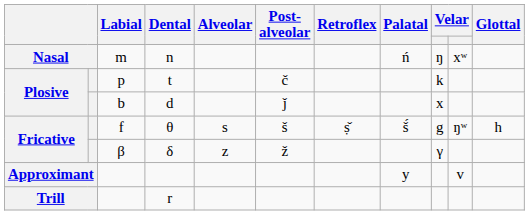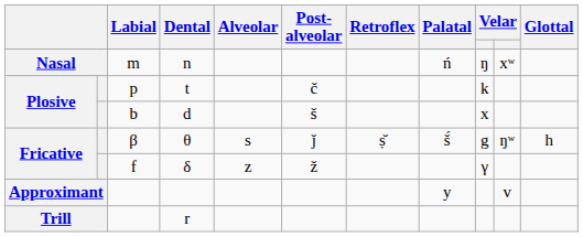d | Post- alveolar: ǰ -> š
θ | Labial: f -> β
θ | Post- alveolar: š -> ǰ
δ | Labial: β -> f
